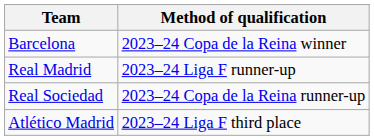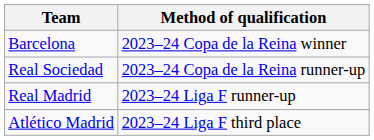rows swapped: Real Sociedad <-> Real Madrid
